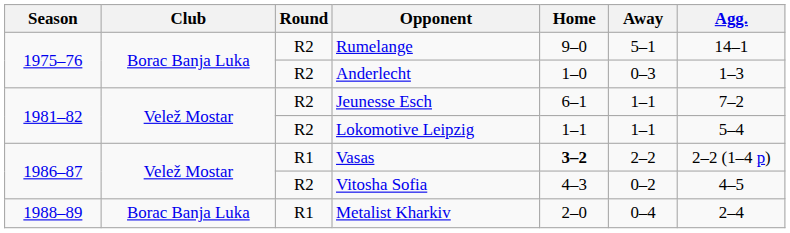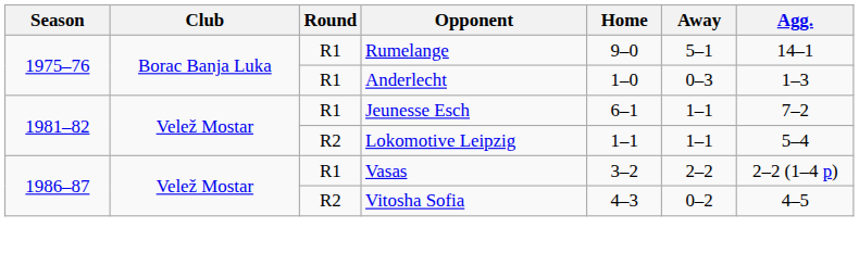Rumelange | Round: R2 -> R1
Anderlecht | Round: R2 -> R1
Jeunesse Esch | Round: R2 -> R1
Vasas | Home: bold -> normal
- row: 1988–89 | Borac Banja Luka | R1 | Metalist Kharkiv | 2–0 | 0–4 | 2–4
